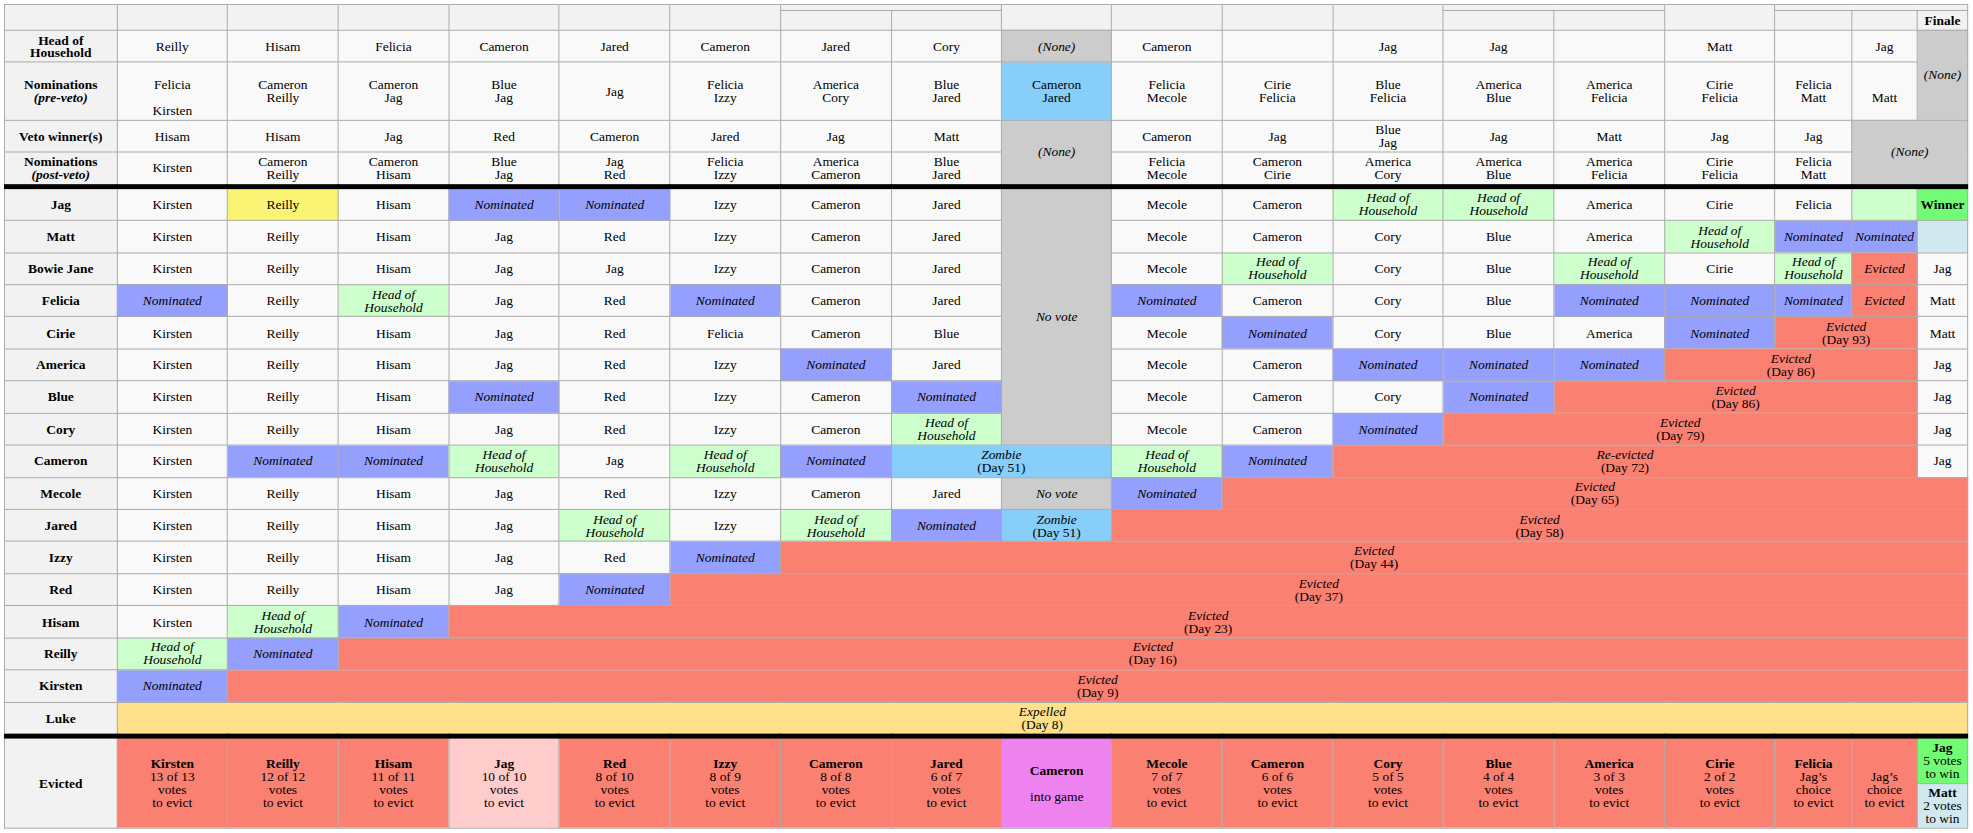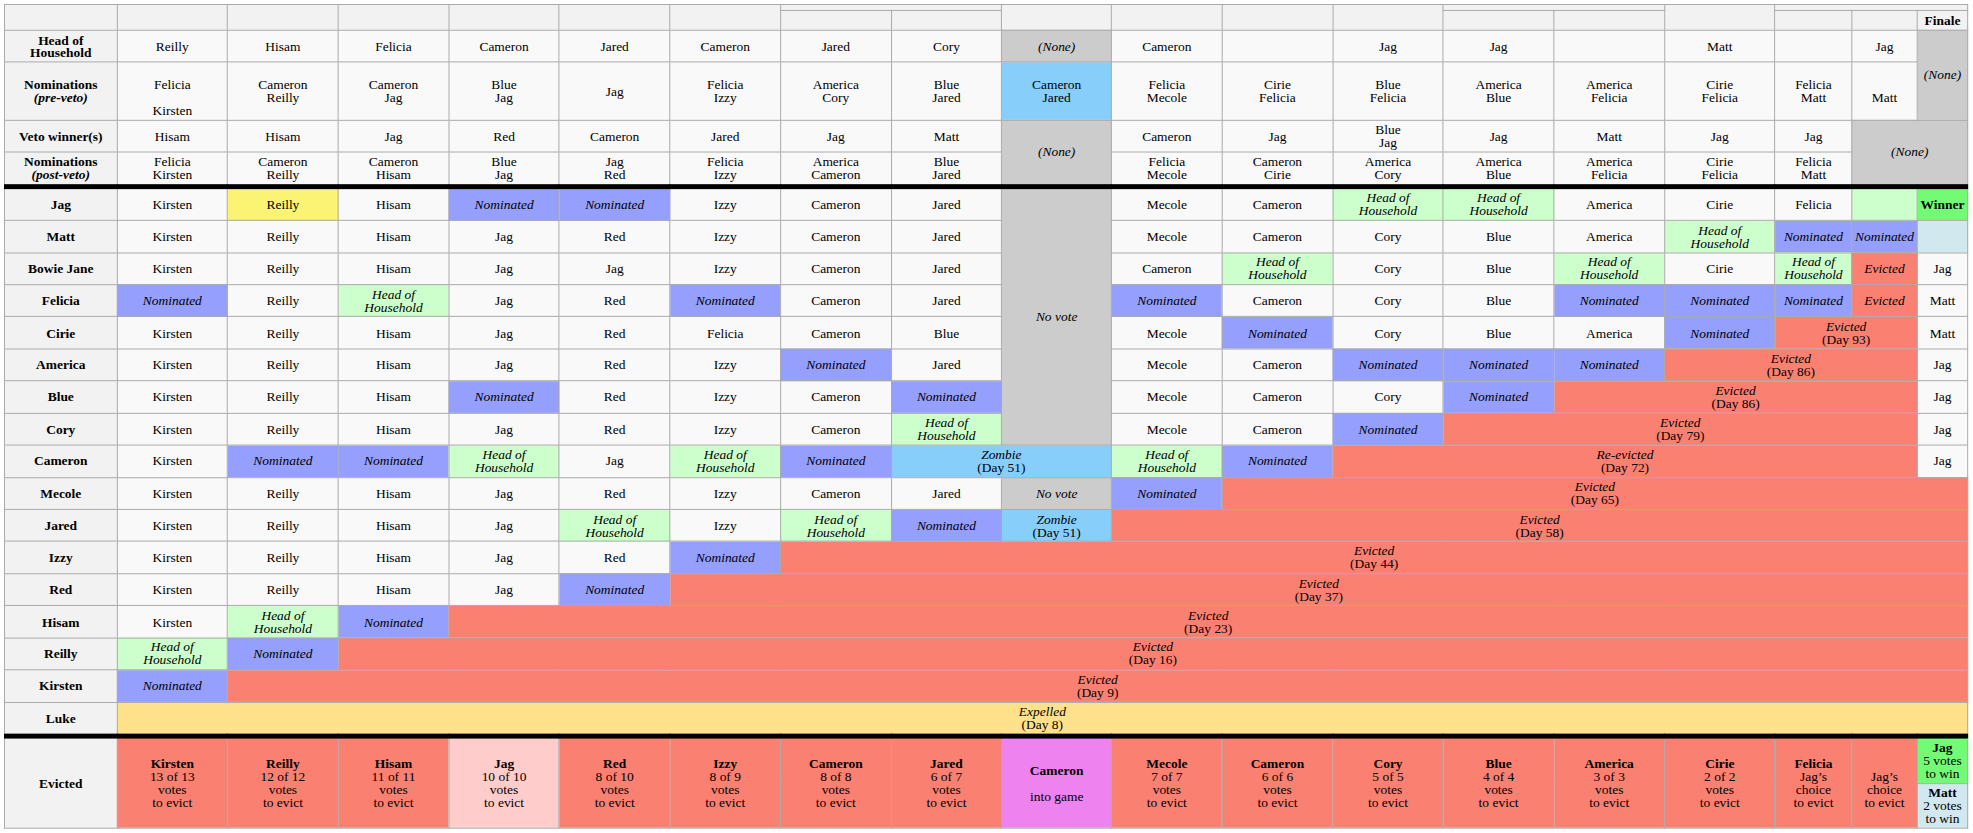Nominations (post-veto) | column 2: Kirsten -> Felicia Kirsten
Bowie Jane | column 11: Mecole -> Cameron
